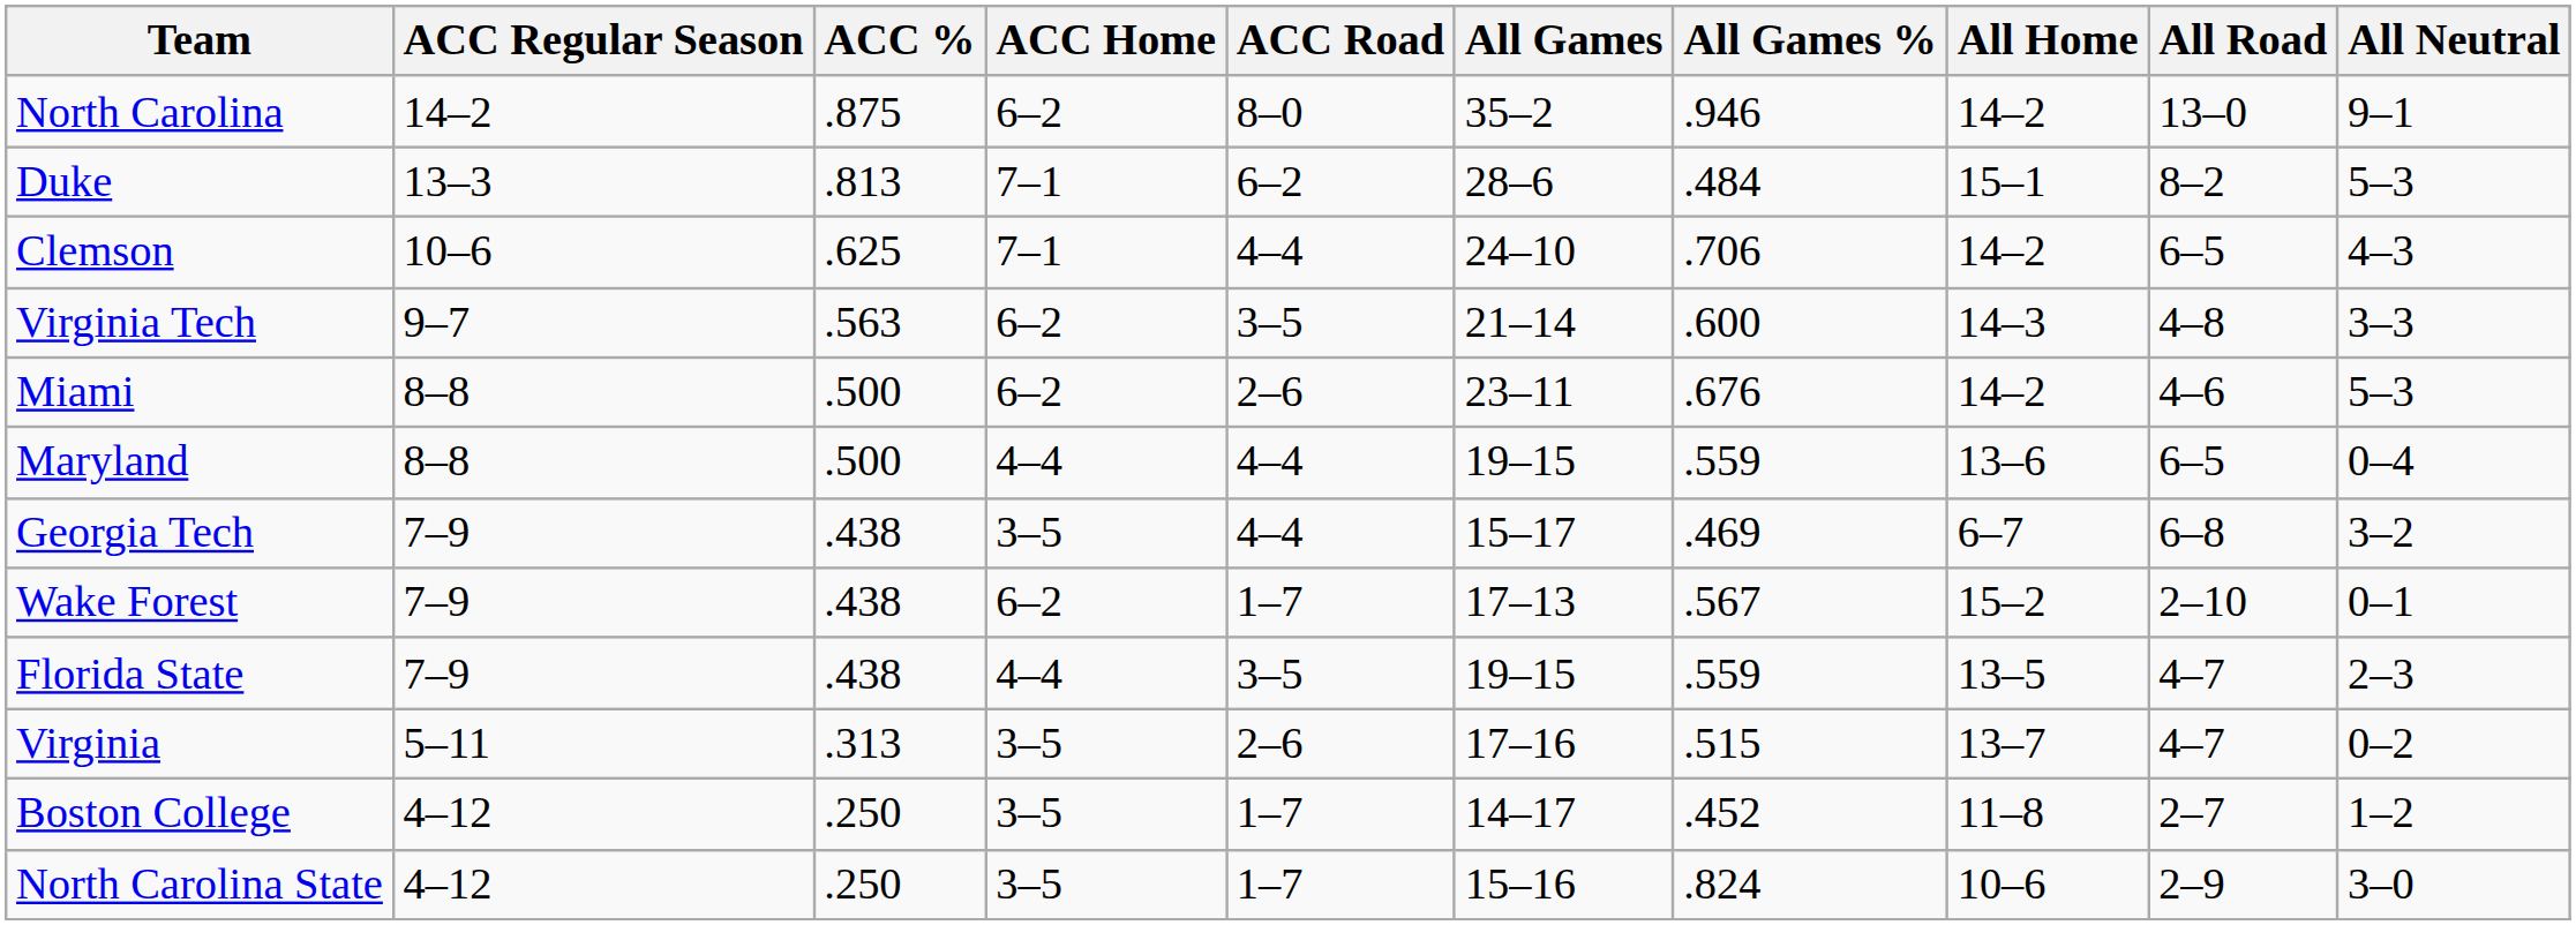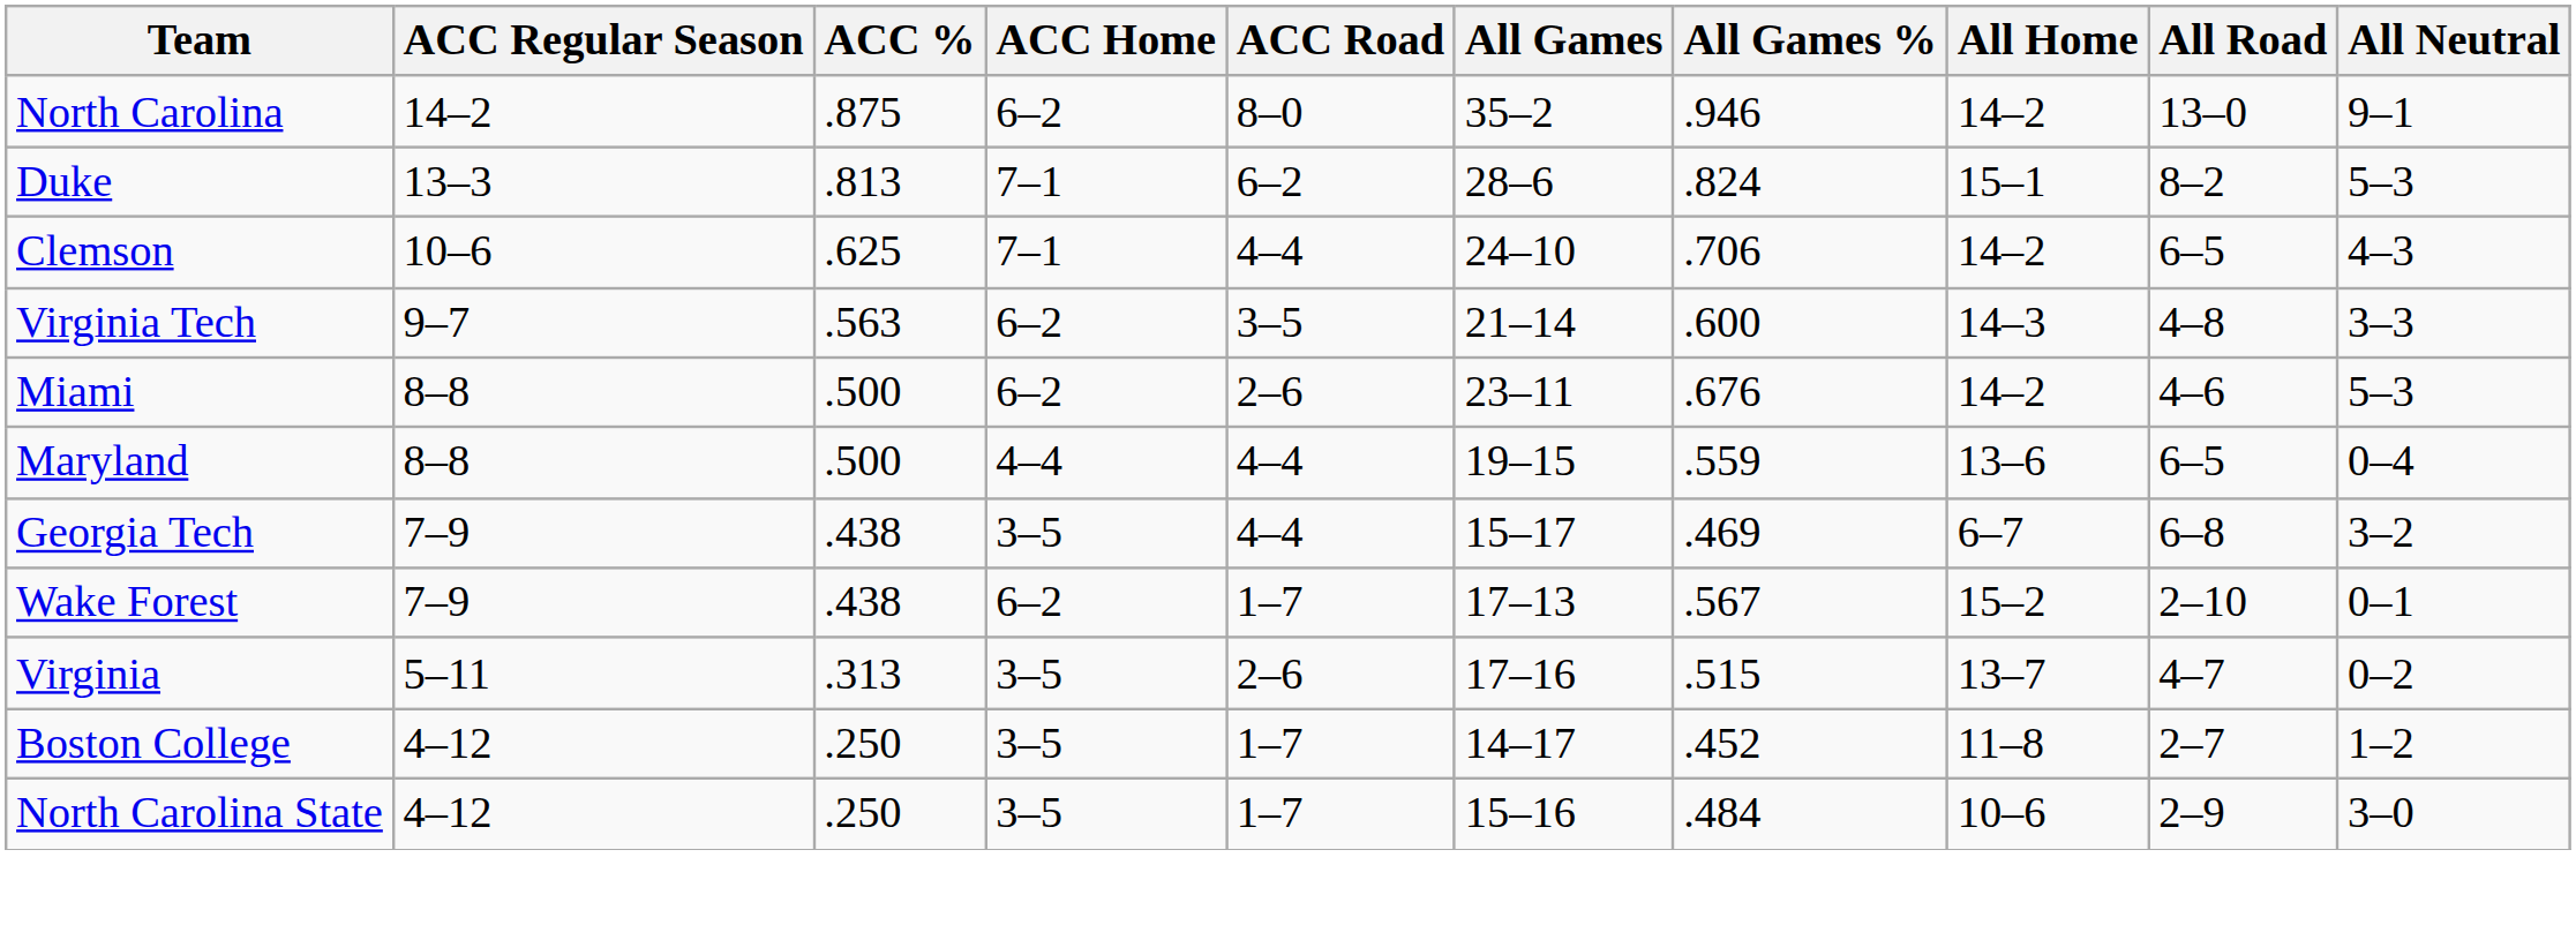Duke | All Games %: .484 -> .824
- row: Florida State | 7–9 | .438 | 4–4 | 3–5 | 19–15 | .559 | 13–5 | 4–7 | 2–3
North Carolina State | All Games %: .824 -> .484
